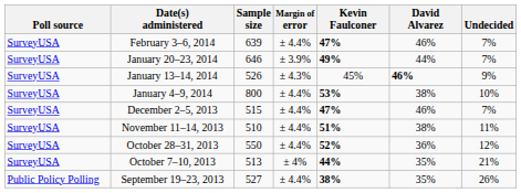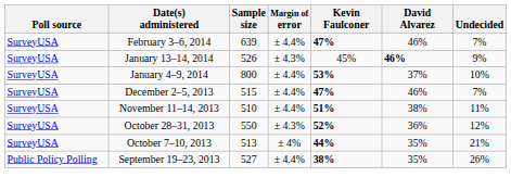- row: SurveyUSA | January 20–23, 2014 | 646 | ± 3.9% | 49% | 44% | 7%
January 4–9, 2014 | David Alvarez: 38% -> 37%
October 28–31, 2013 | Margin of error: ± 4.4% -> ± 4.3%
